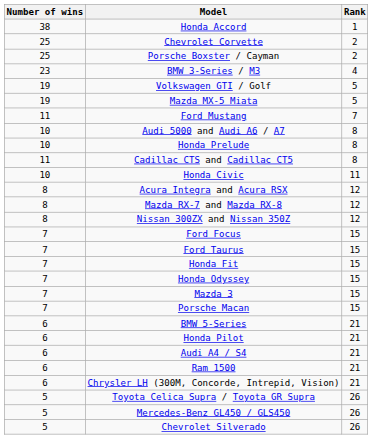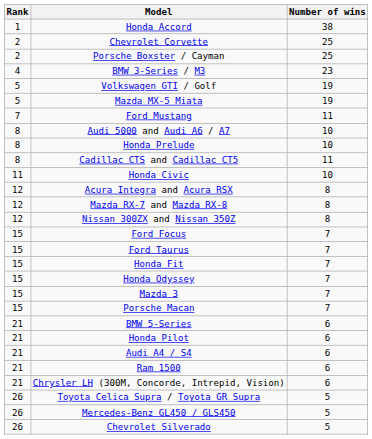columns swapped: Rank <-> Number of wins
